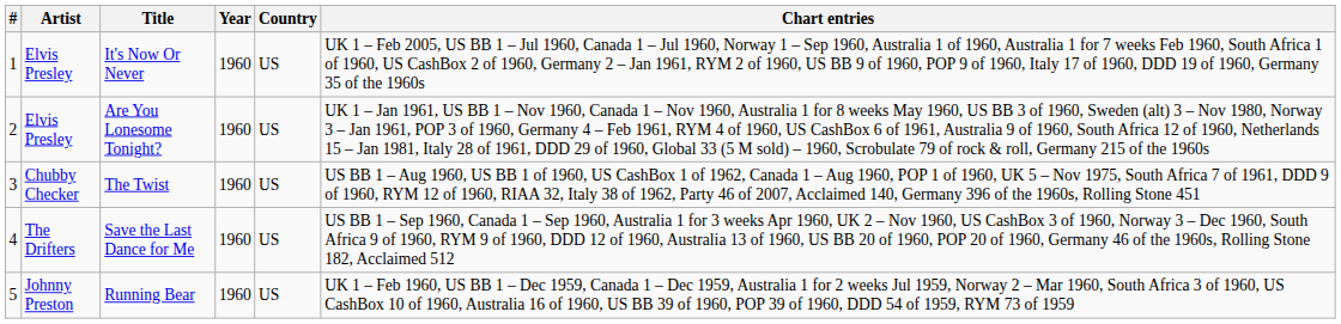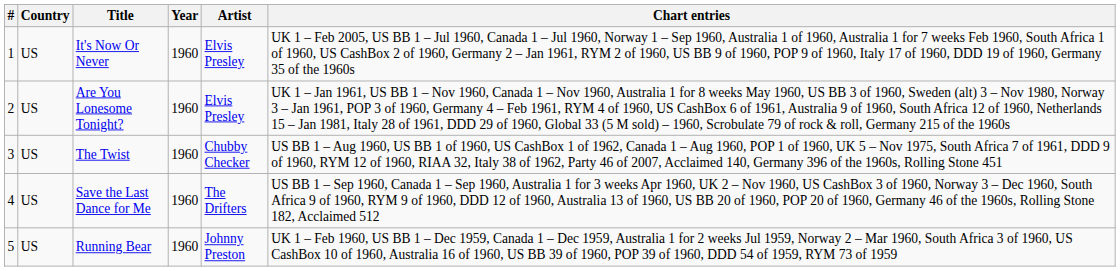columns swapped: Artist <-> Country
